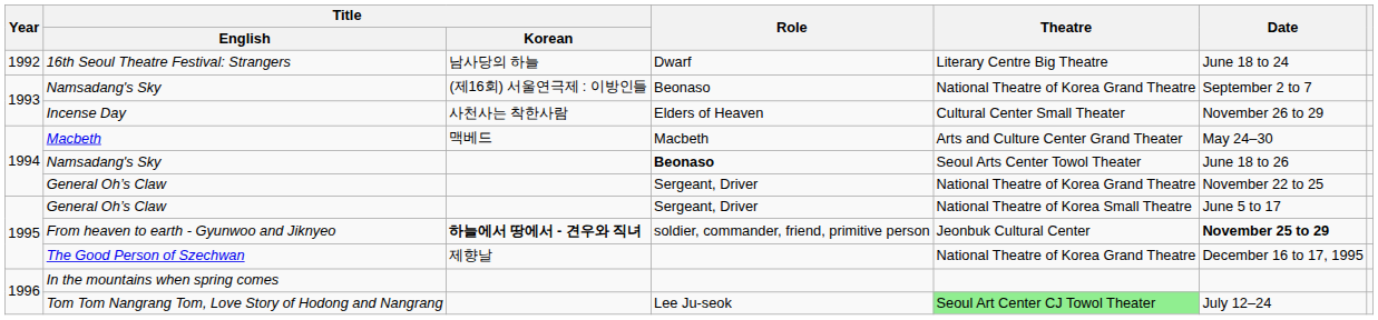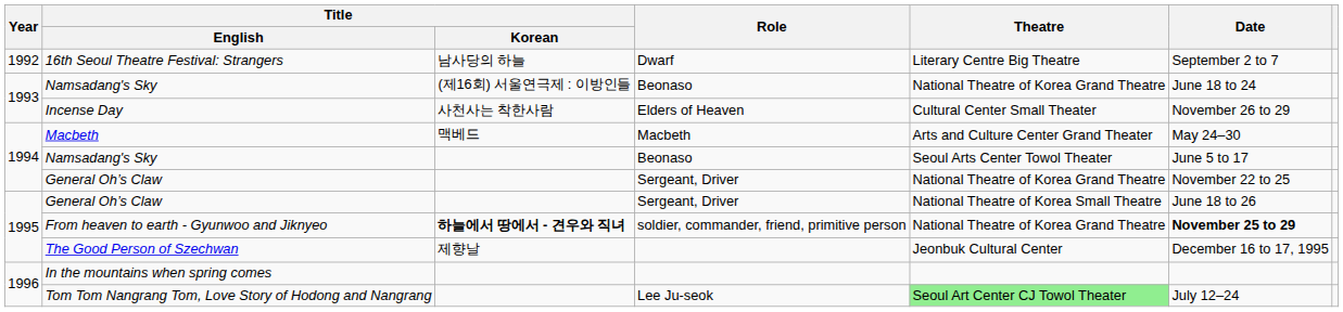16th Seoul Theatre Festival: Strangers | Date: June 18 to 24 -> September 2 to 7
1993 / Namsadang's Sky | Date: September 2 to 7 -> June 18 to 24
1994 / Namsadang's Sky | Role: bold -> normal
1994 / Namsadang's Sky | Date: June 18 to 26 -> June 5 to 17
1995 / General Oh’s Claw | Date: June 5 to 17 -> June 18 to 26
From heaven to earth - Gyunwoo and Jiknyeo | Theatre: Jeonbuk Cultural Center -> National Theatre of Korea Grand Theatre
The Good Person of Szechwan | Theatre: National Theatre of Korea Grand Theatre -> Jeonbuk Cultural Center
